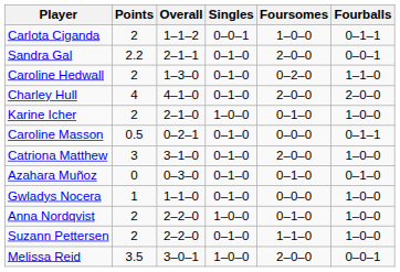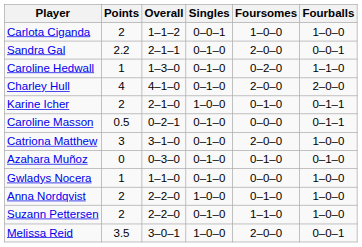Carlota Ciganda | Fourballs: 0–1–1 -> 1–0–0
Caroline Hedwall | Points: 2 -> 1
Karine Icher | Fourballs: 1–0–0 -> 0–1–1
